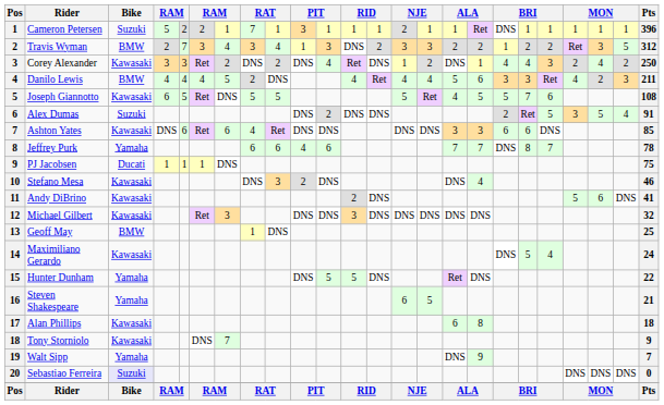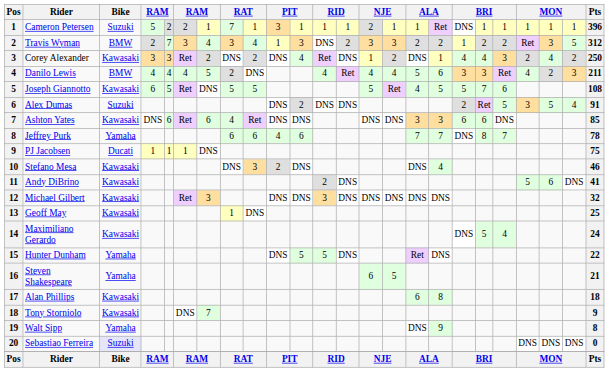Geoff May | Bike: BMW -> Kawasaki
Walt Sipp | Pts: 7 -> 8
